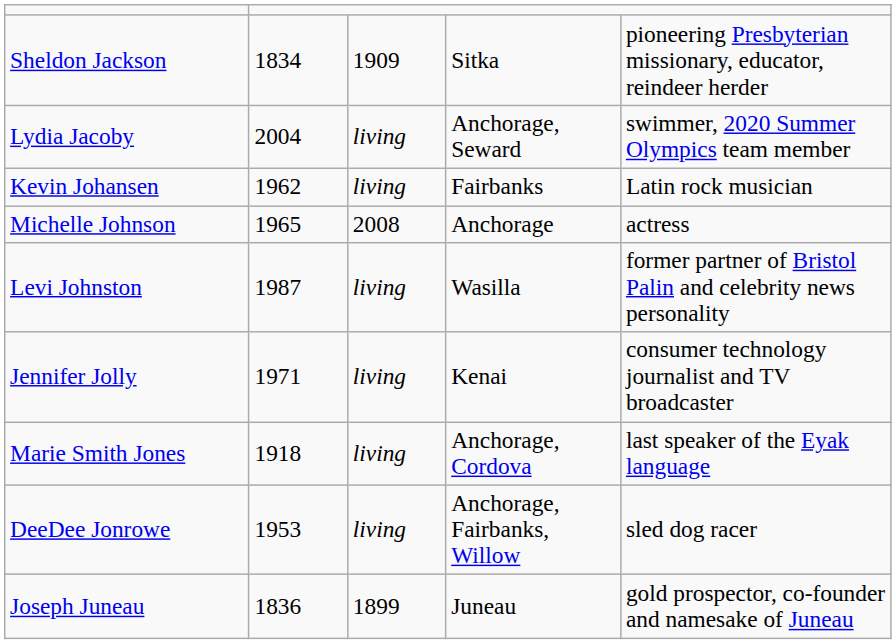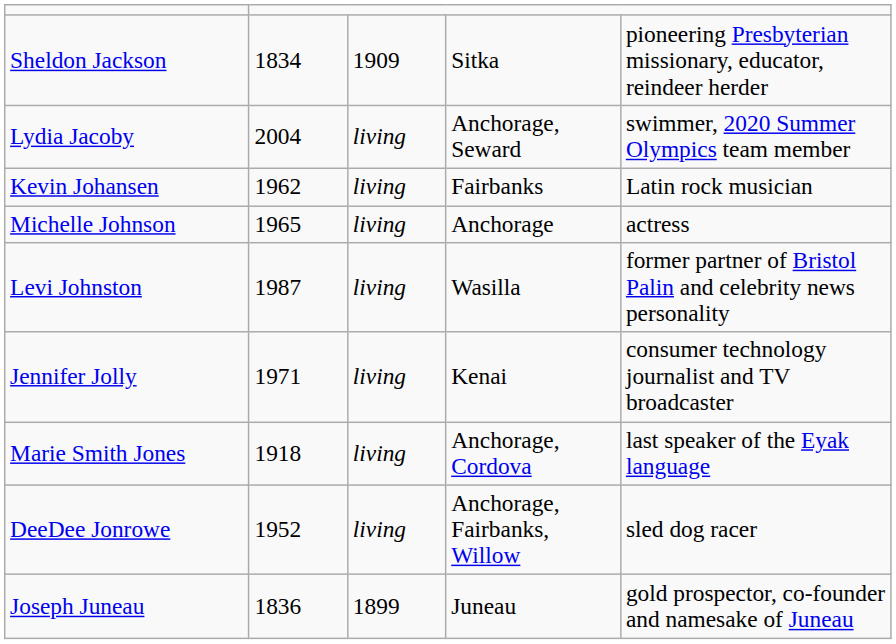Michelle Johnson | column 3: 2008 -> living
DeeDee Jonrowe | column 2: 1953 -> 1952
